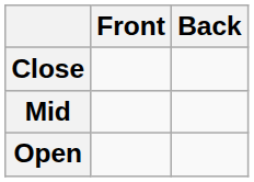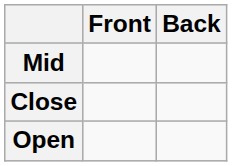rows swapped: Close <-> Mid
